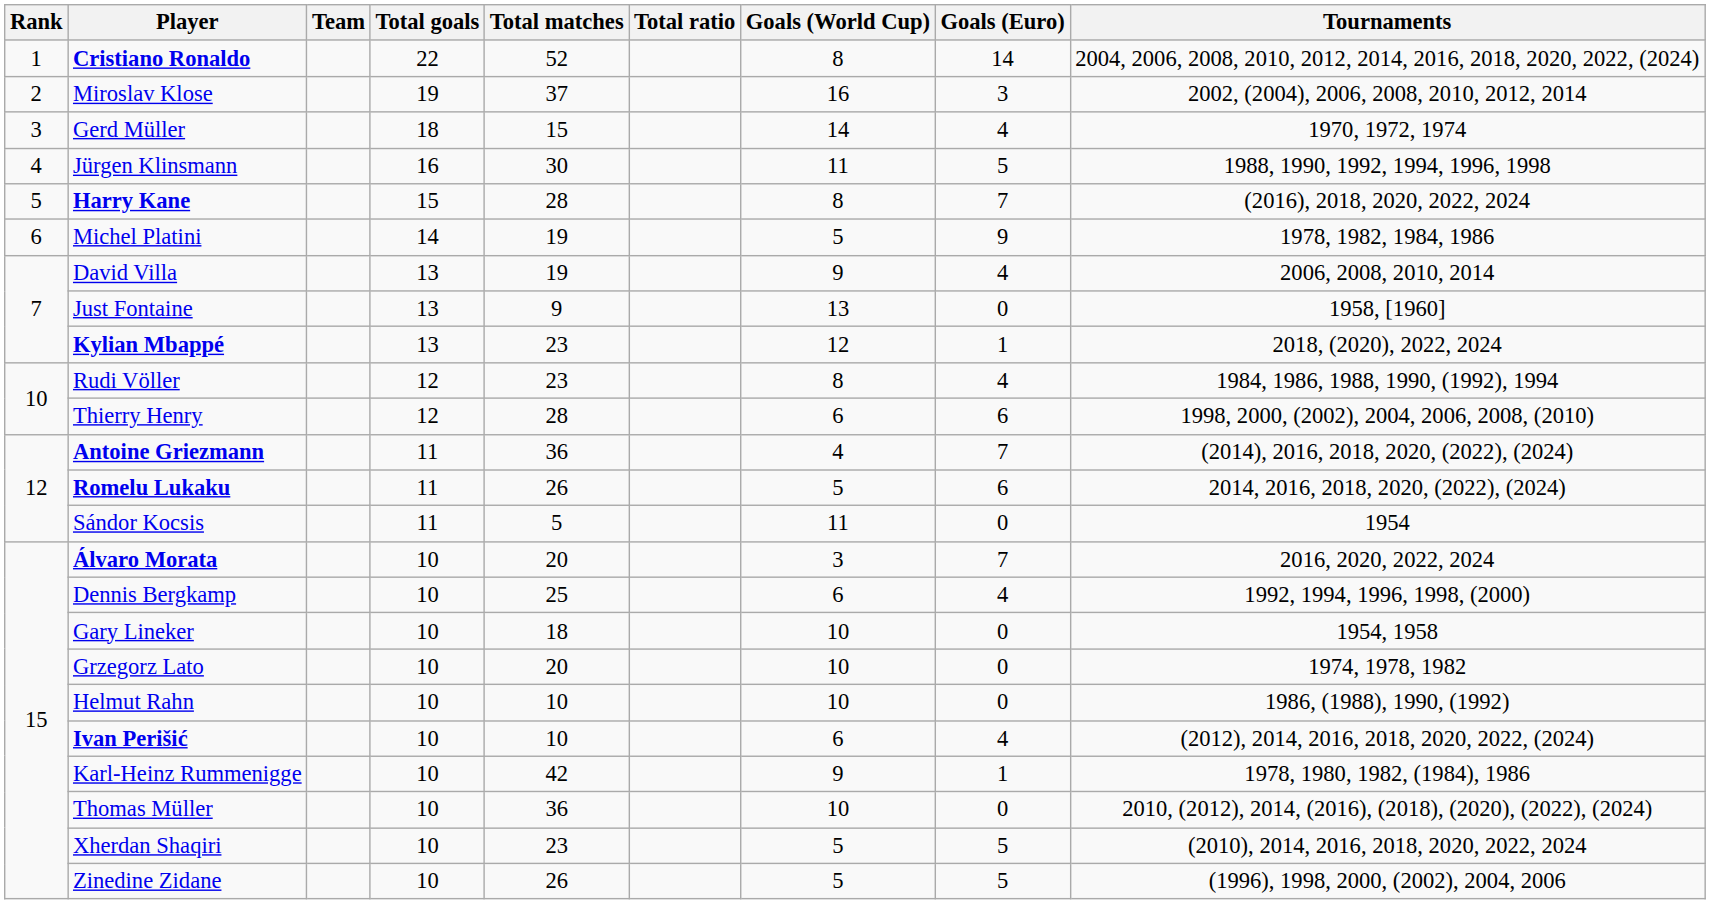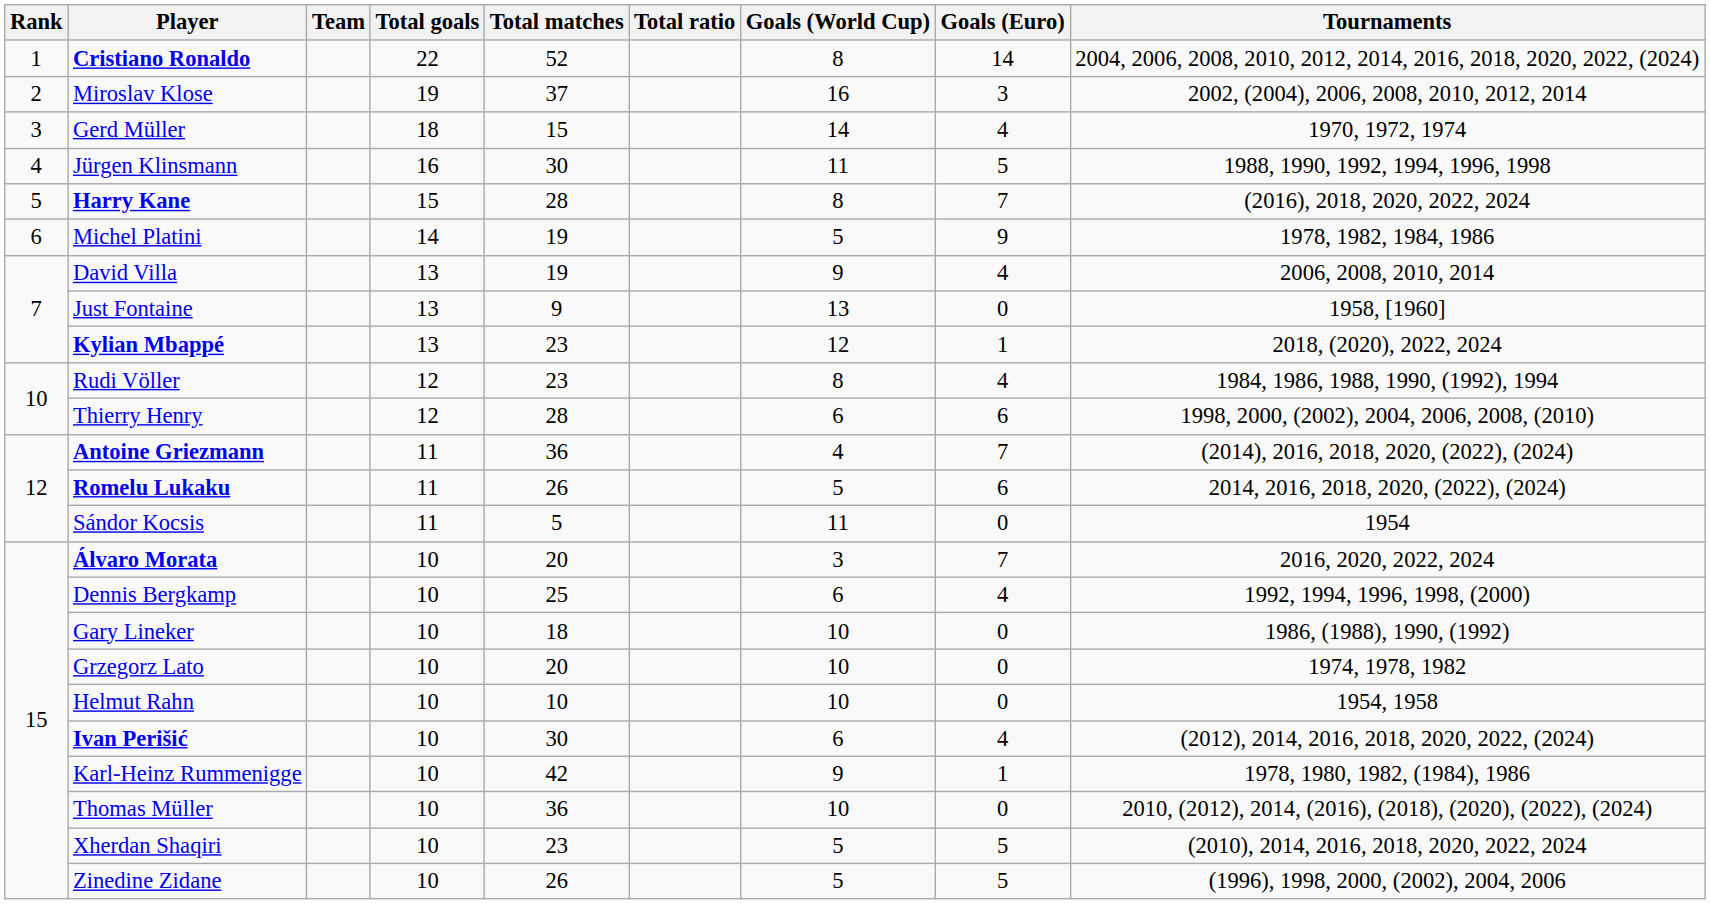Gary Lineker | Tournaments: 1954, 1958 -> 1986, (1988), 1990, (1992)
Helmut Rahn | Tournaments: 1986, (1988), 1990, (1992) -> 1954, 1958
Ivan Perišić | Total matches: 10 -> 30
